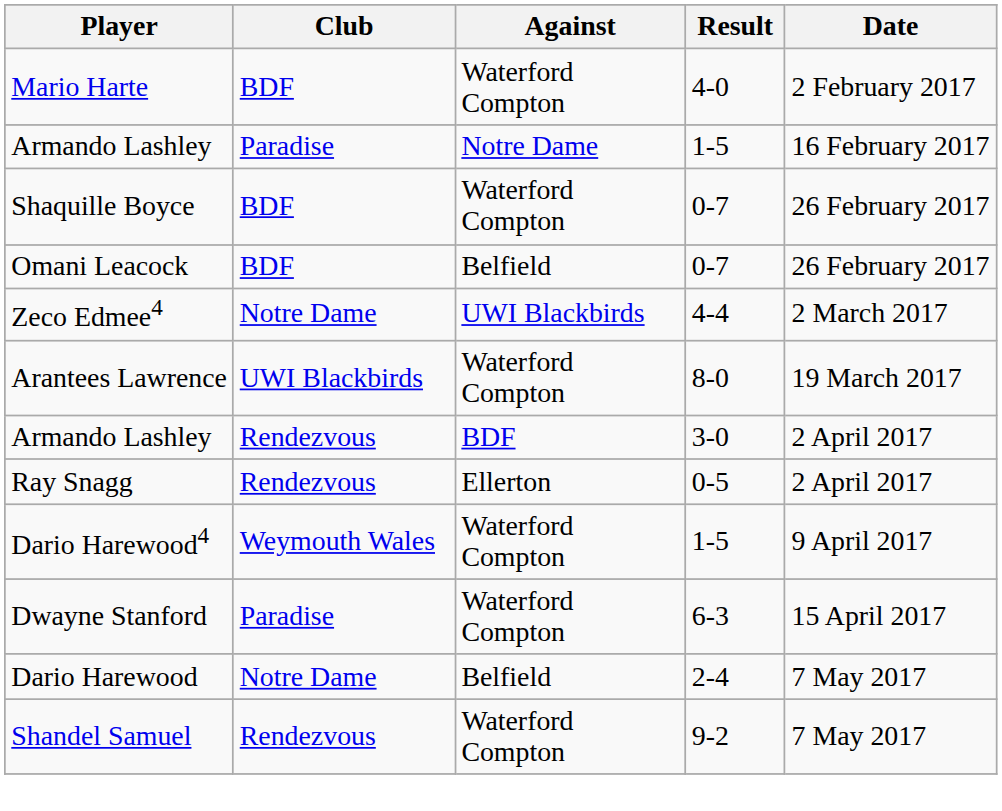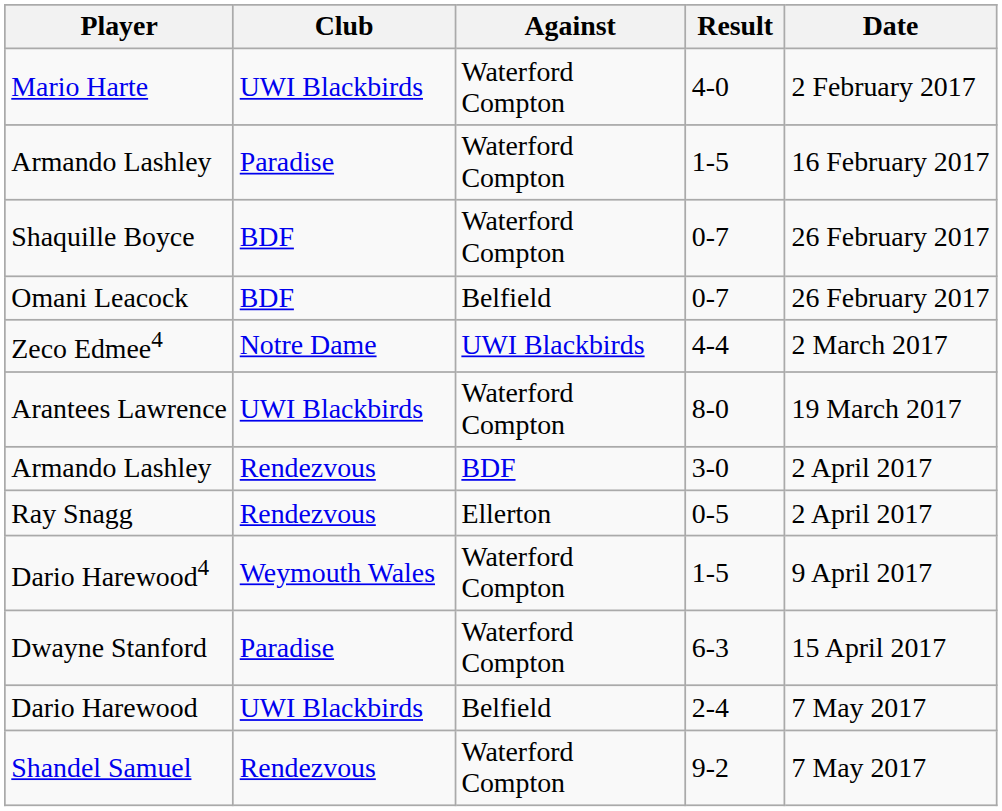Mario Harte | Club: BDF -> UWI Blackbirds
Armando Lashley / 1-5 | Against: Notre Dame -> Waterford Compton
Dario Harewood | Club: Notre Dame -> UWI Blackbirds
